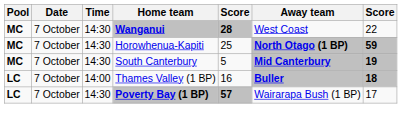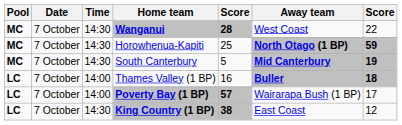Poverty Bay (1 BP) | Time: 14:30 -> 14:00
+ row: LC | 7 October | 14:30 | King Country (1 BP) | 38 | East Coast | 12
